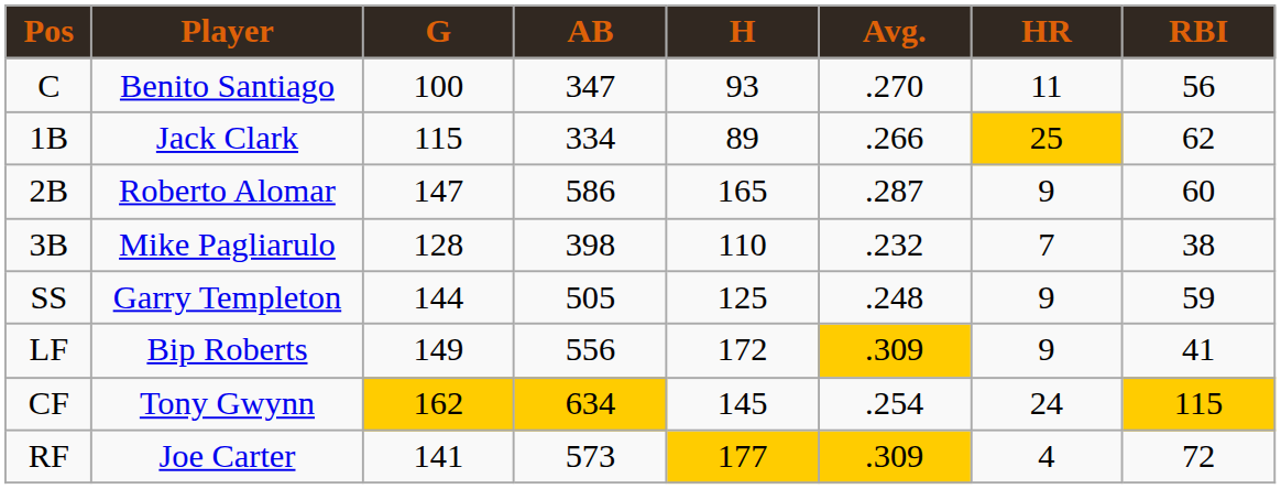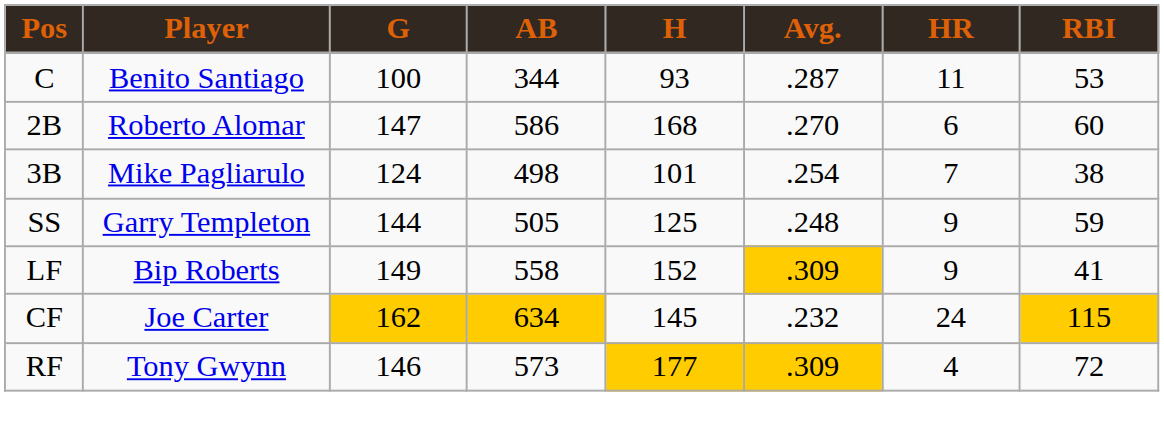C | AB: 347 -> 344
C | Avg.: .270 -> .287
C | RBI: 56 -> 53
- row: 1B | Jack Clark | 115 | 334 | 89 | .266 | 25 | 62
2B | H: 165 -> 168
2B | Avg.: .287 -> .270
2B | HR: 9 -> 6
3B | G: 128 -> 124
3B | AB: 398 -> 498
3B | H: 110 -> 101
3B | Avg.: .232 -> .254
LF | AB: 556 -> 558
LF | H: 172 -> 152
CF | Player: Tony Gwynn -> Joe Carter
CF | Avg.: .254 -> .232
RF | Player: Joe Carter -> Tony Gwynn
RF | G: 141 -> 146
